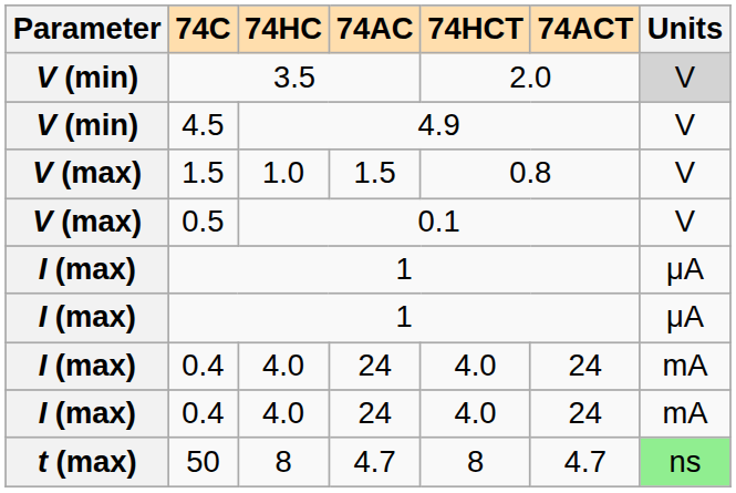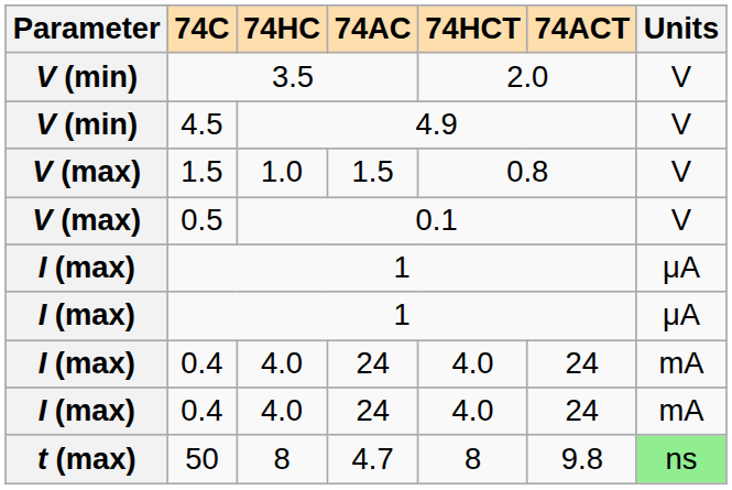3.5 | Units: lightgrey background -> no background
50 | 74ACT: 4.7 -> 9.8
